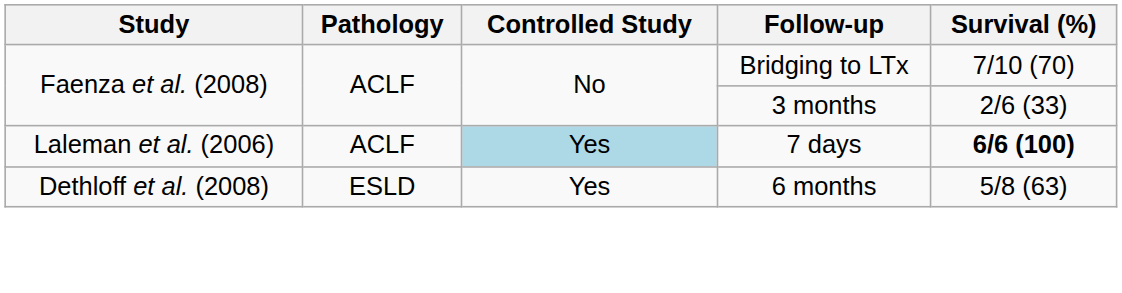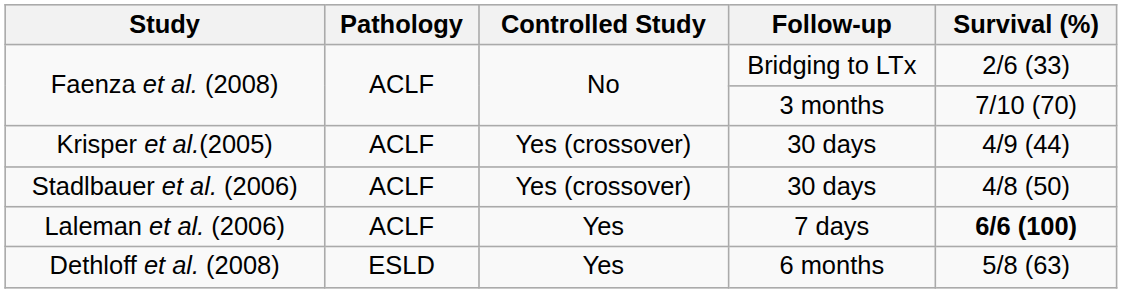Faenza et al. (2008) / Bridging to LTx | Survival (%): 7/10 (70) -> 2/6 (33)
Faenza et al. (2008) / 3 months | Survival (%): 2/6 (33) -> 7/10 (70)
+ row: Krisper et al.(2005) | ACLF | Yes (crossover) | 30 days | 4/9 (44)
+ row: Stadlbauer et al. (2006) | ACLF | Yes (crossover) | 30 days | 4/8 (50)
Laleman et al. (2006) | Controlled Study: lightblue background -> no background
